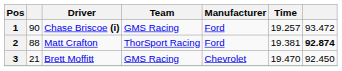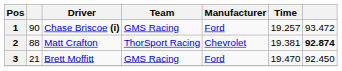2 | Manufacturer: Ford -> Chevrolet
3 | Manufacturer: Chevrolet -> Ford
